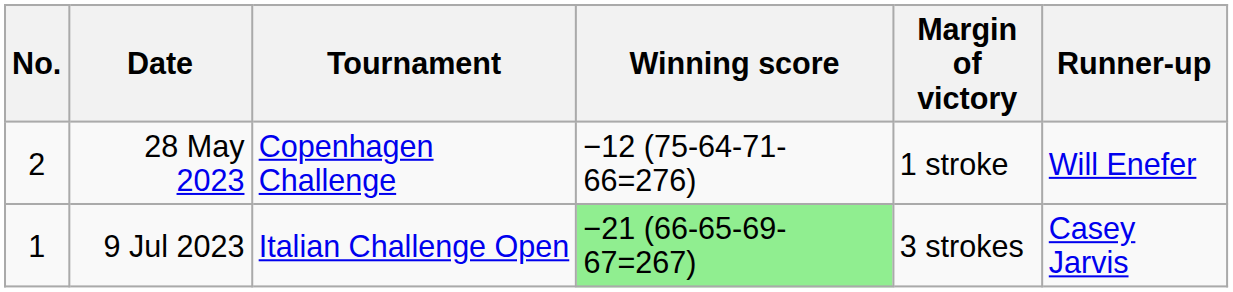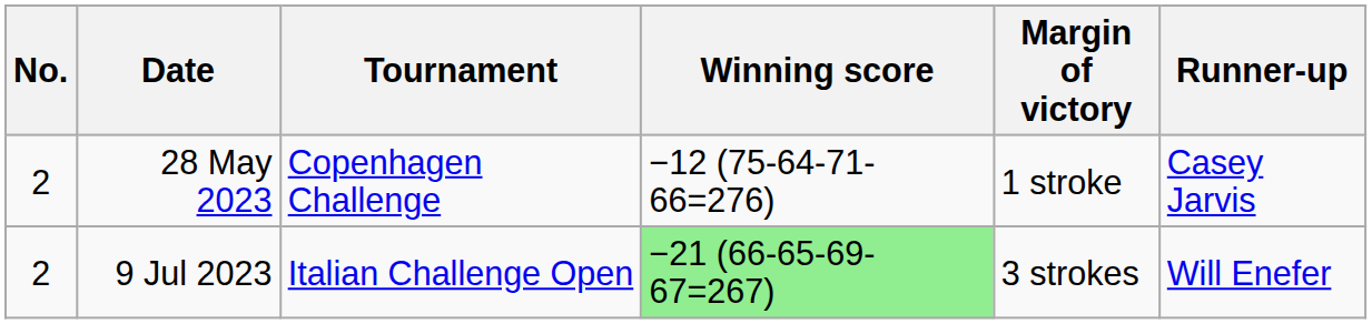28 May 2023 | Runner-up: Will Enefer -> Casey Jarvis
9 Jul 2023 | No.: 1 -> 2
9 Jul 2023 | Runner-up: Casey Jarvis -> Will Enefer
